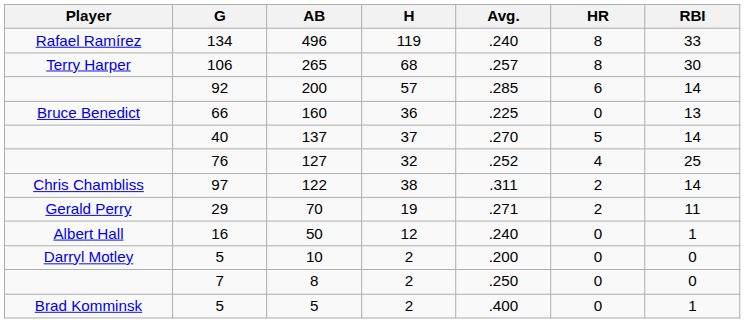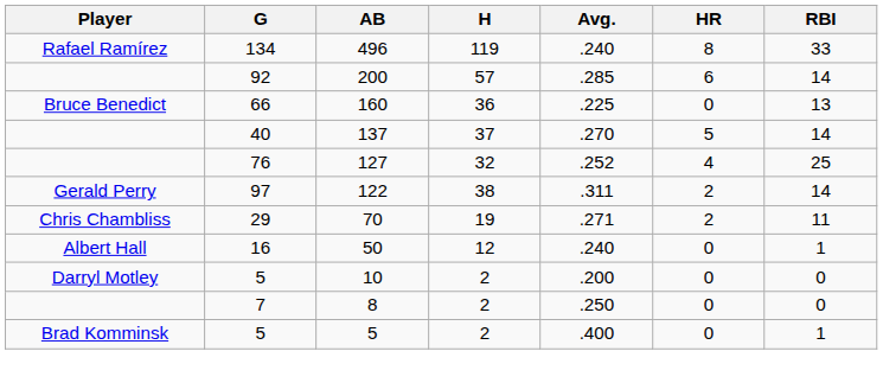- row: Terry Harper | 106 | 265 | 68 | .257 | 8 | 30
122 | Player: Chris Chambliss -> Gerald Perry
70 | Player: Gerald Perry -> Chris Chambliss
